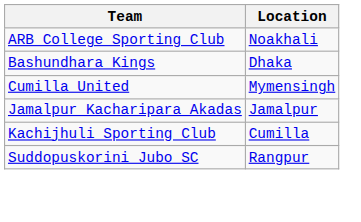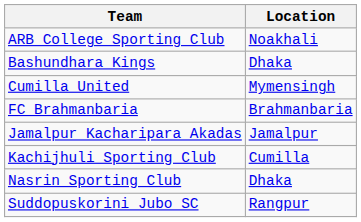+ row: FC Brahmanbaria | Brahmanbaria
+ row: Nasrin Sporting Club | Dhaka
